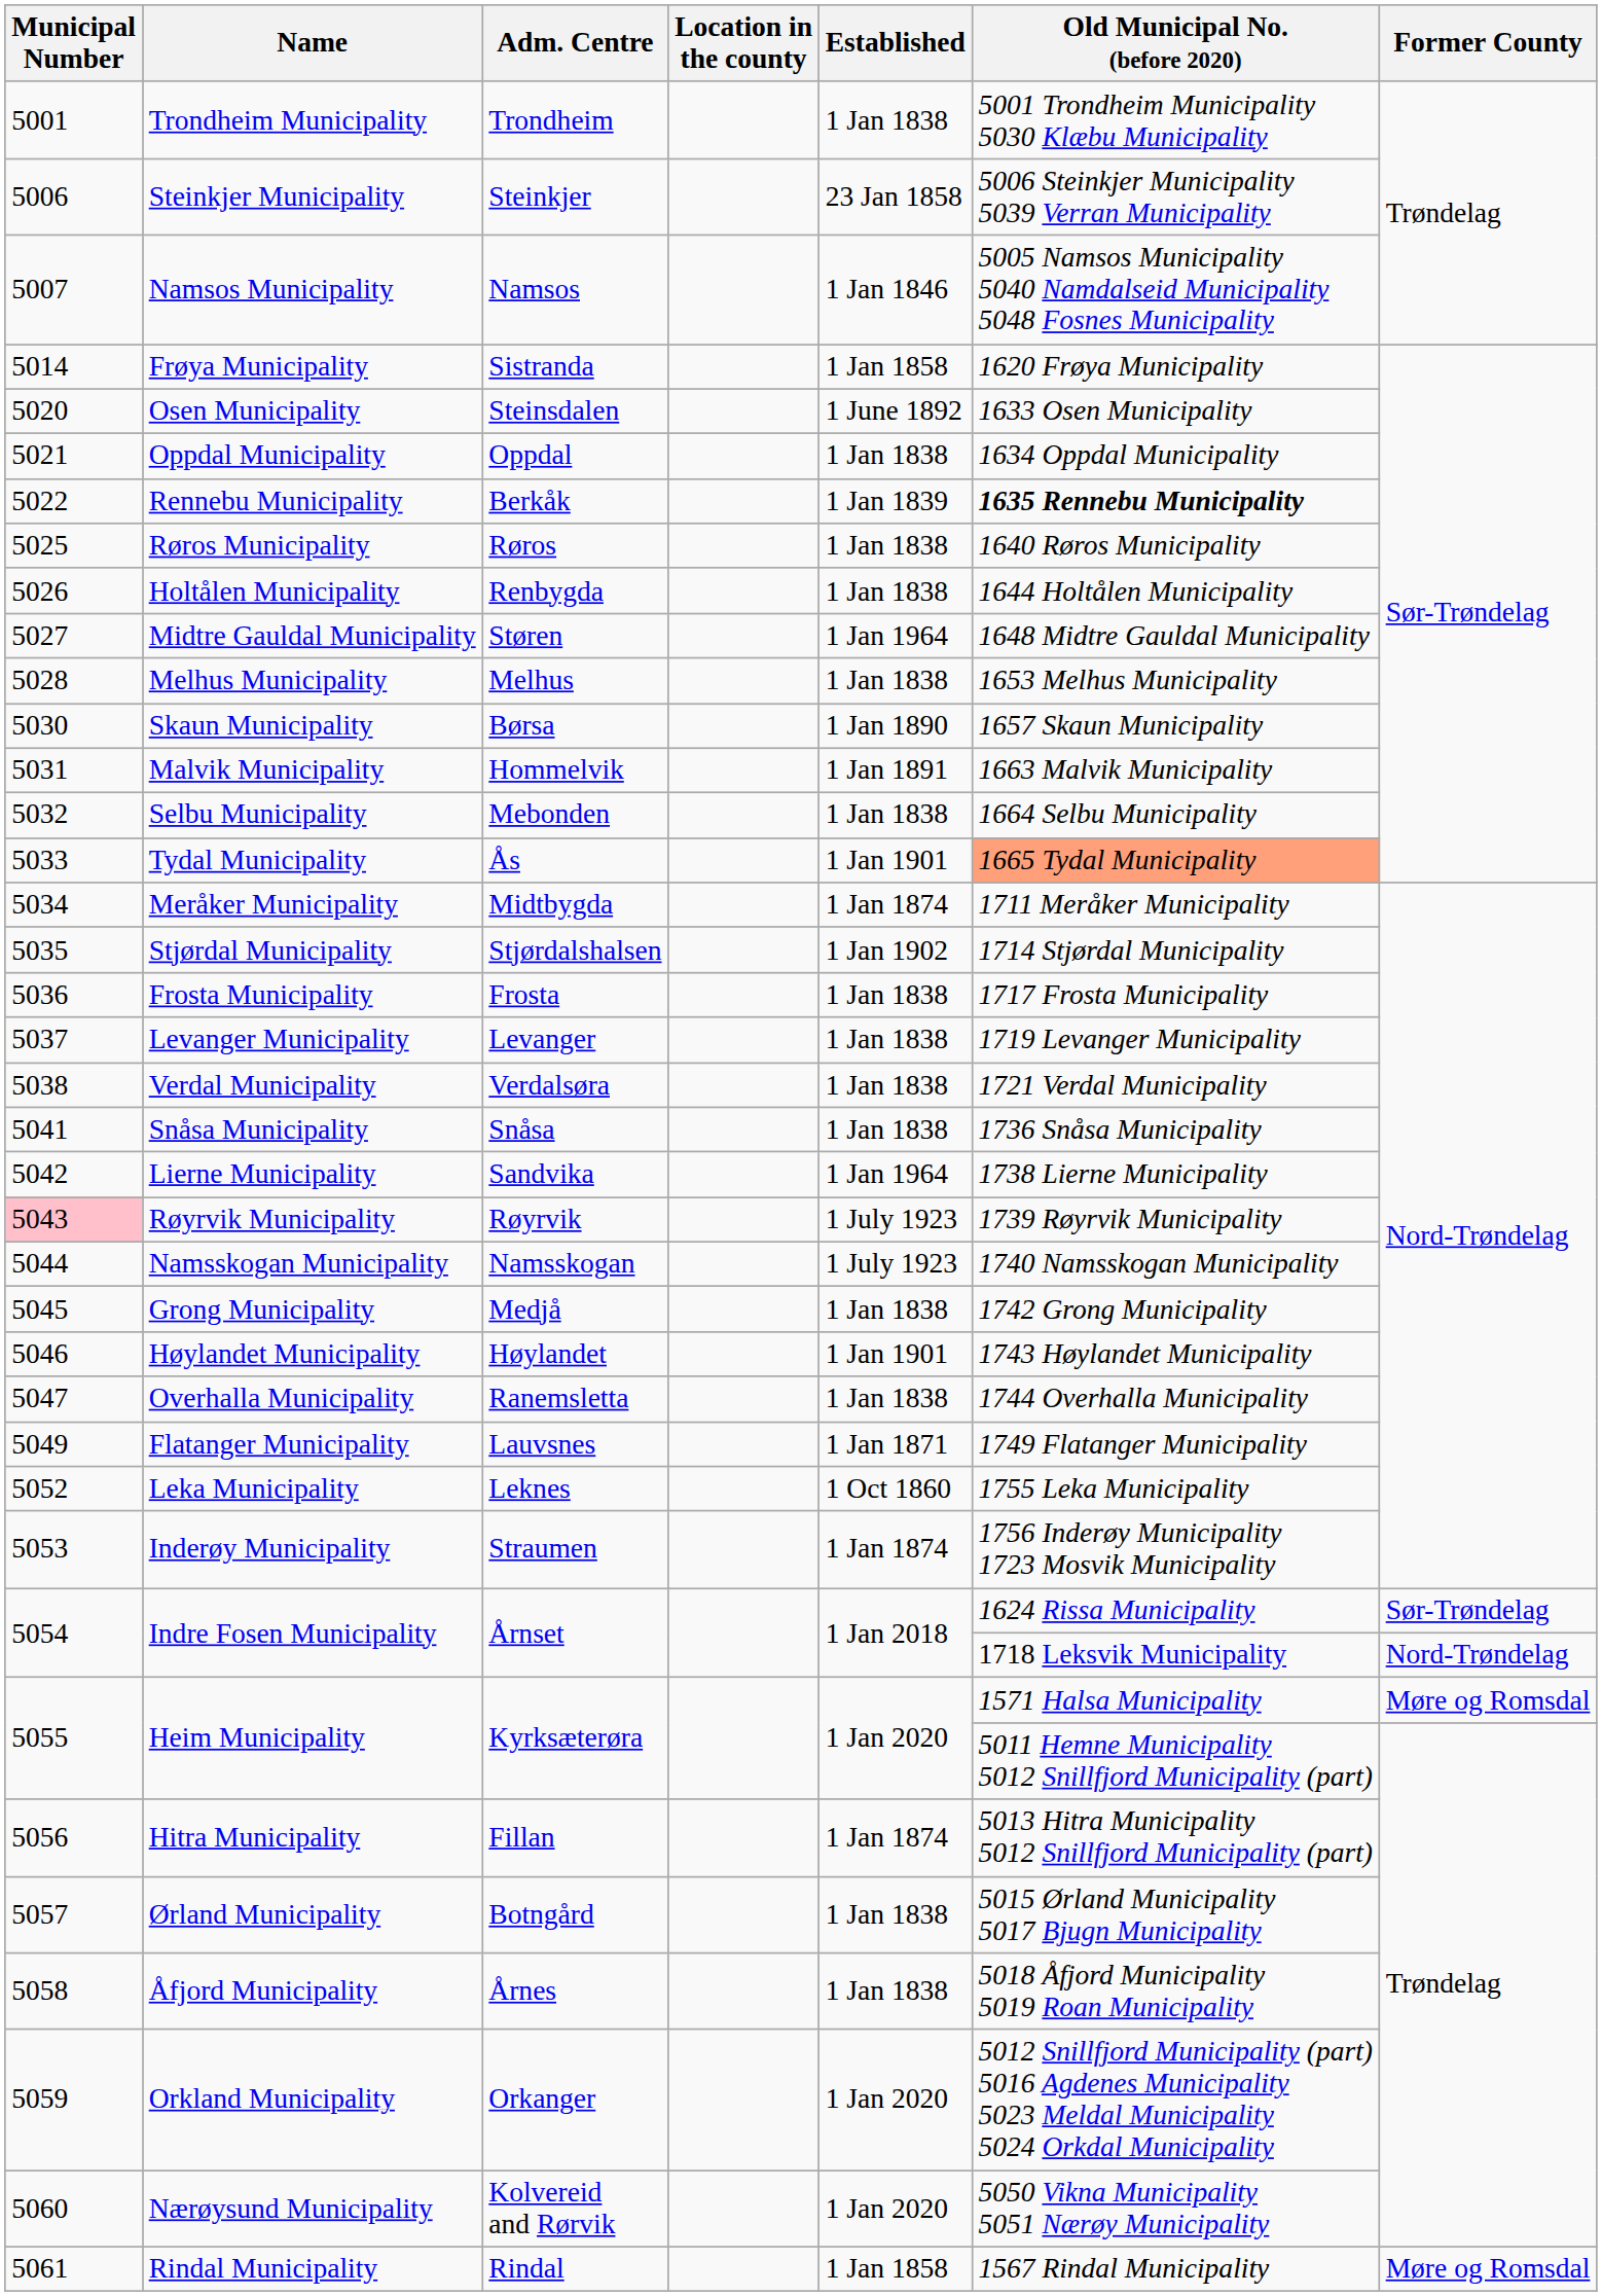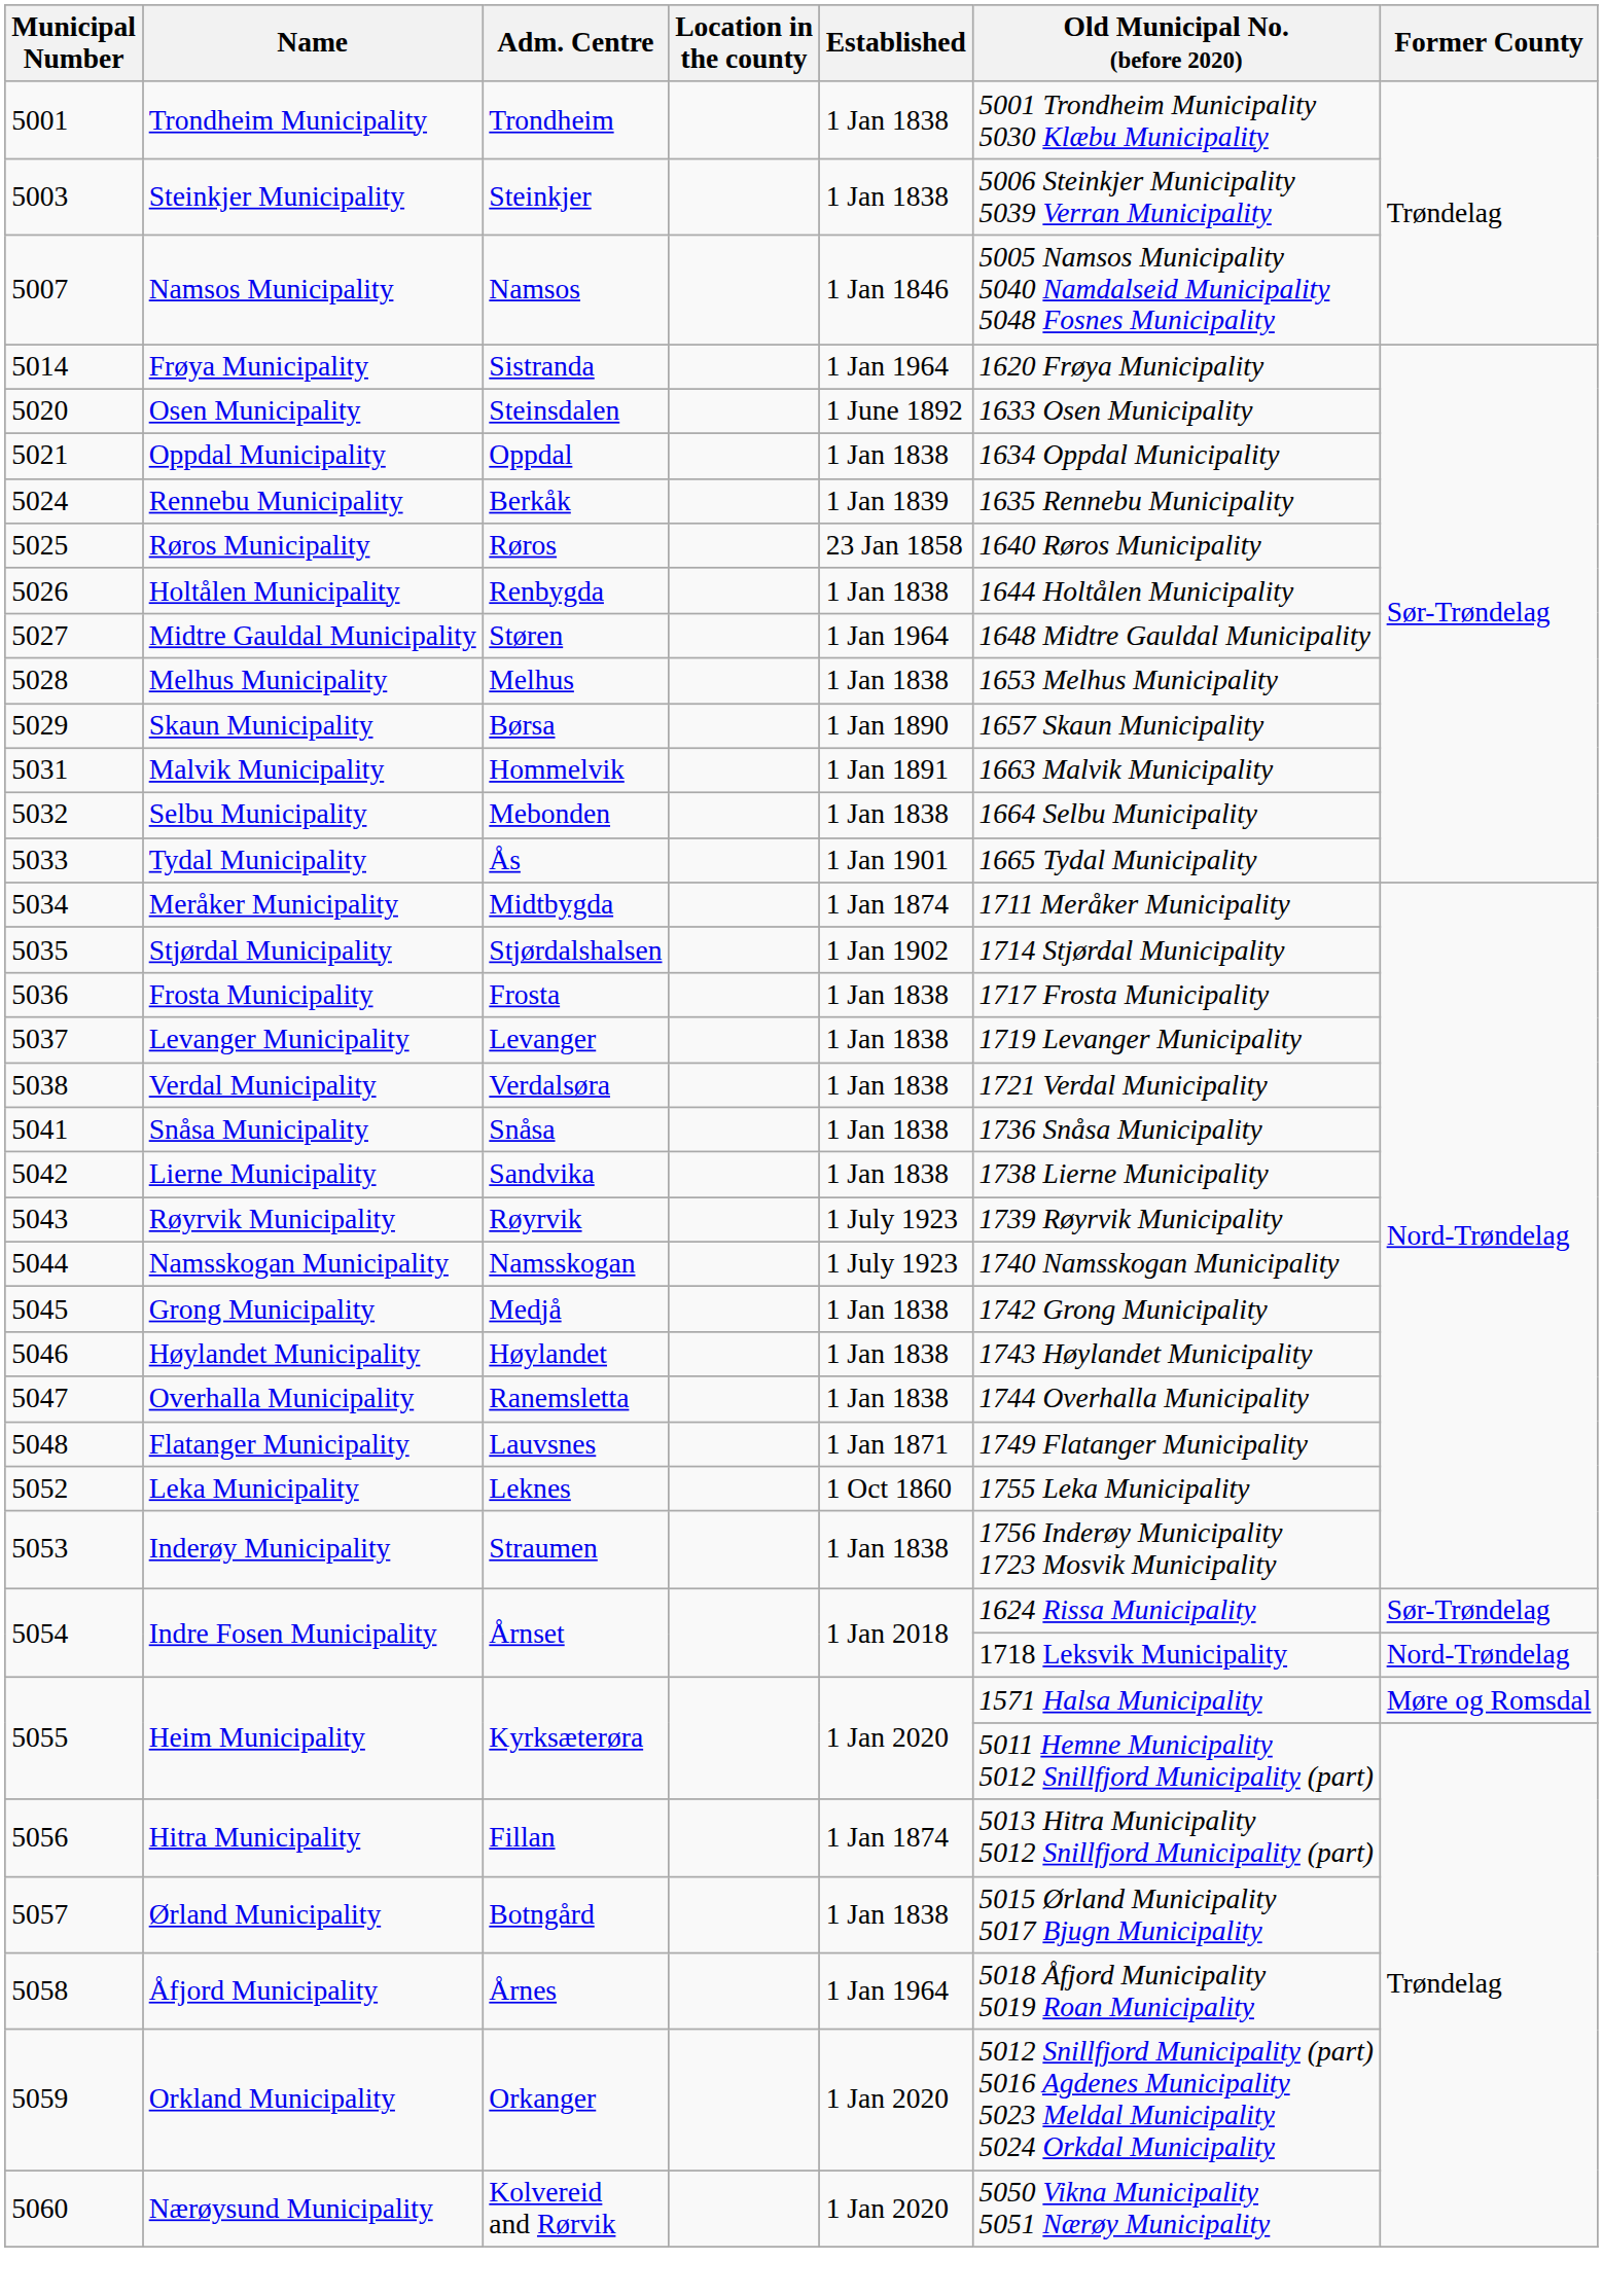Steinkjer Municipality | Municipal Number: 5006 -> 5003
Steinkjer Municipality | Established: 23 Jan 1858 -> 1 Jan 1838
Frøya Municipality | Established: 1 Jan 1858 -> 1 Jan 1964
Rennebu Municipality | Municipal Number: 5022 -> 5024
Rennebu Municipality | Old Municipal No. (before 2020): bold -> normal
Røros Municipality | Established: 1 Jan 1838 -> 23 Jan 1858
Skaun Municipality | Municipal Number: 5030 -> 5029
Tydal Municipality | Old Municipal No. (before 2020): lightsalmon background -> no background
Lierne Municipality | Established: 1 Jan 1964 -> 1 Jan 1838
Røyrvik Municipality | Municipal Number: pink background -> no background
Høylandet Municipality | Established: 1 Jan 1901 -> 1 Jan 1838
Flatanger Municipality | Municipal Number: 5049 -> 5048
Inderøy Municipality | Established: 1 Jan 1874 -> 1 Jan 1838
Åfjord Municipality | Established: 1 Jan 1838 -> 1 Jan 1964
- row: 5061 | Rindal Municipality | Rindal | 1 Jan 1858 | 1567 Rindal Municipality | Møre og Romsdal
